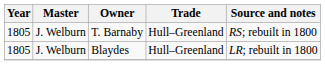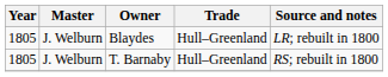rows swapped: Blaydes <-> T. Barnaby
